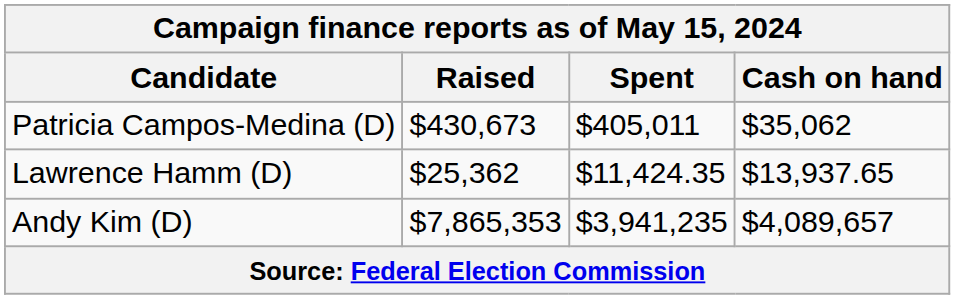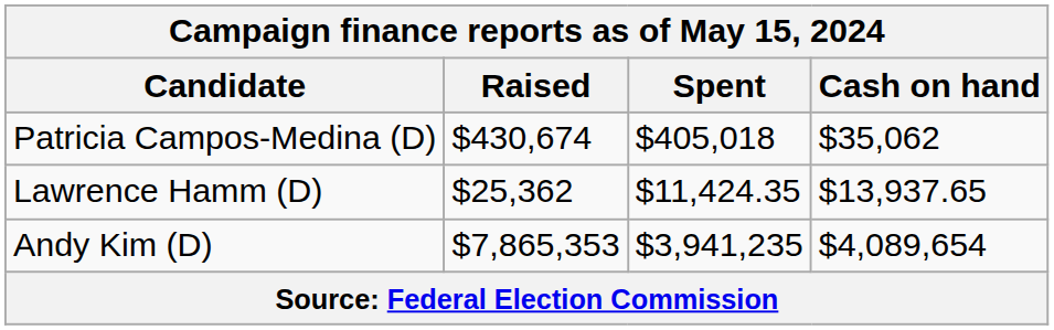Patricia Campos-Medina (D) | Raised: $430,673 -> $430,674
Patricia Campos-Medina (D) | Spent: $405,011 -> $405,018
Andy Kim (D) | Cash on hand: $4,089,657 -> $4,089,654
